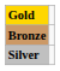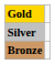rows swapped: Silver <-> Bronze
